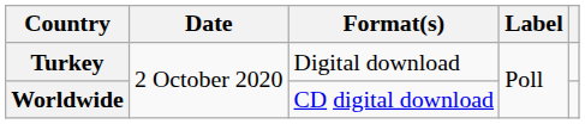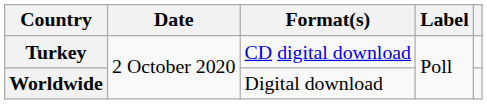Turkey | Format(s): Digital download -> CD digital download
Worldwide | Format(s): CD digital download -> Digital download
